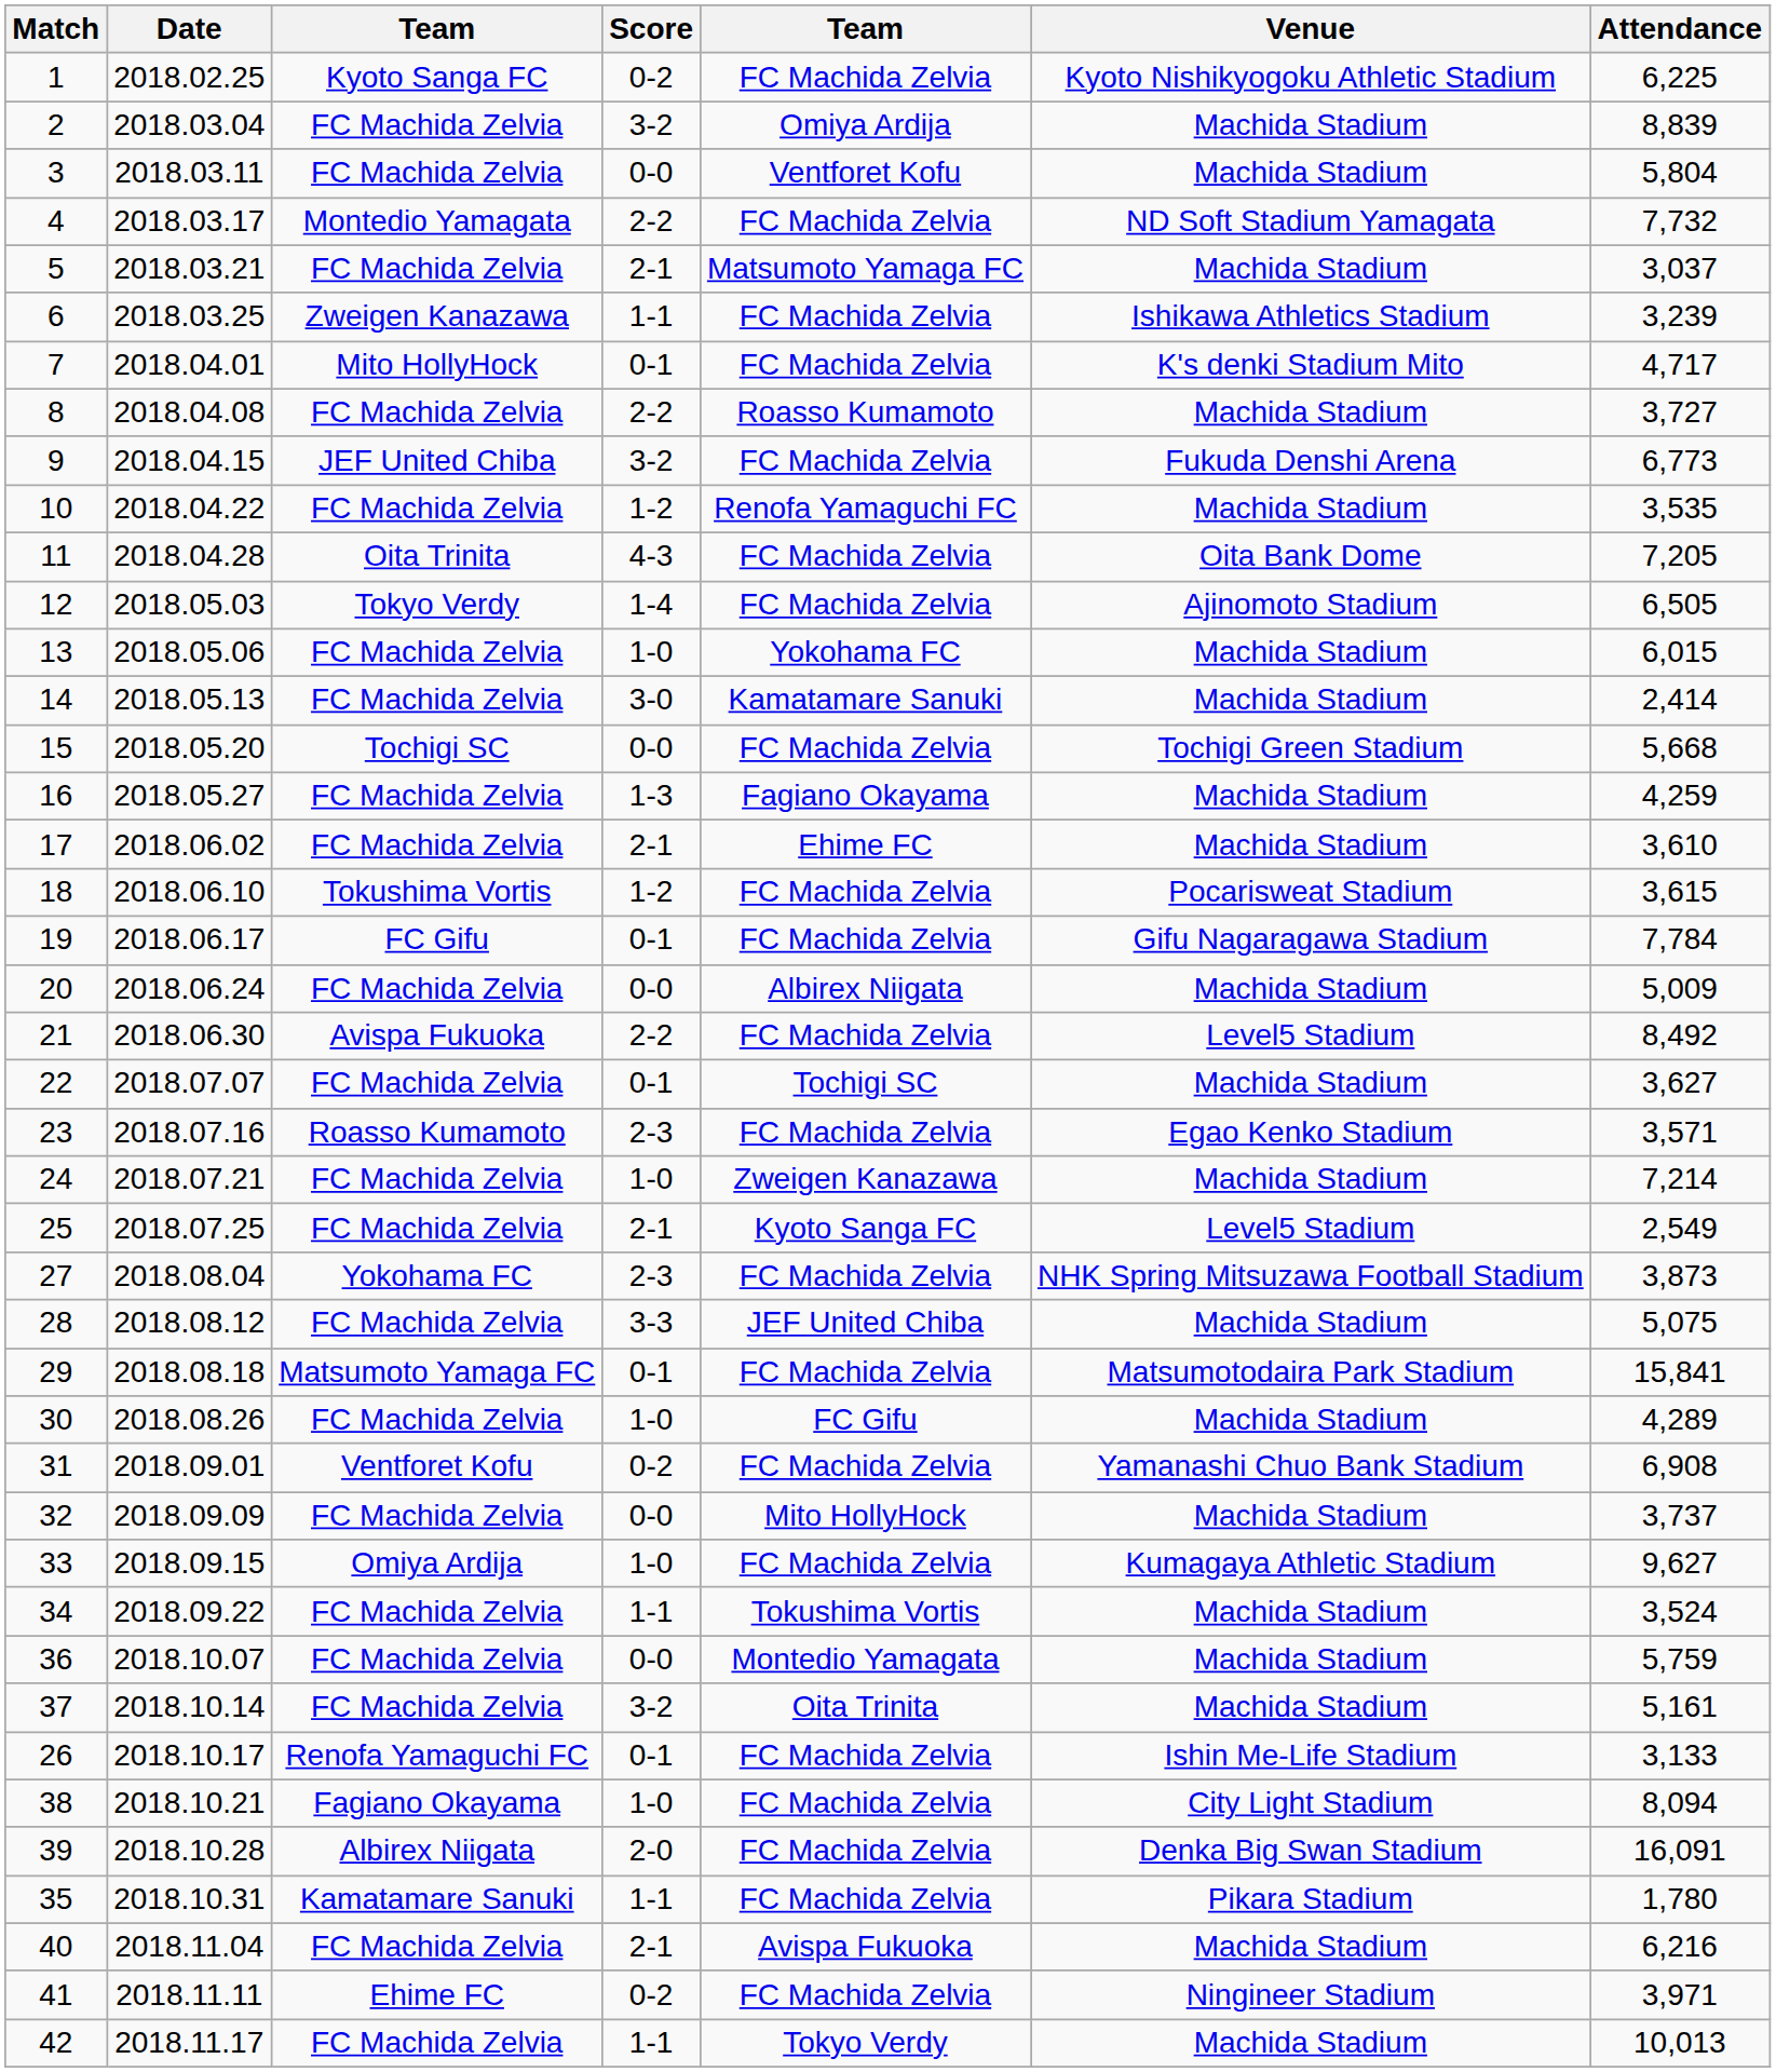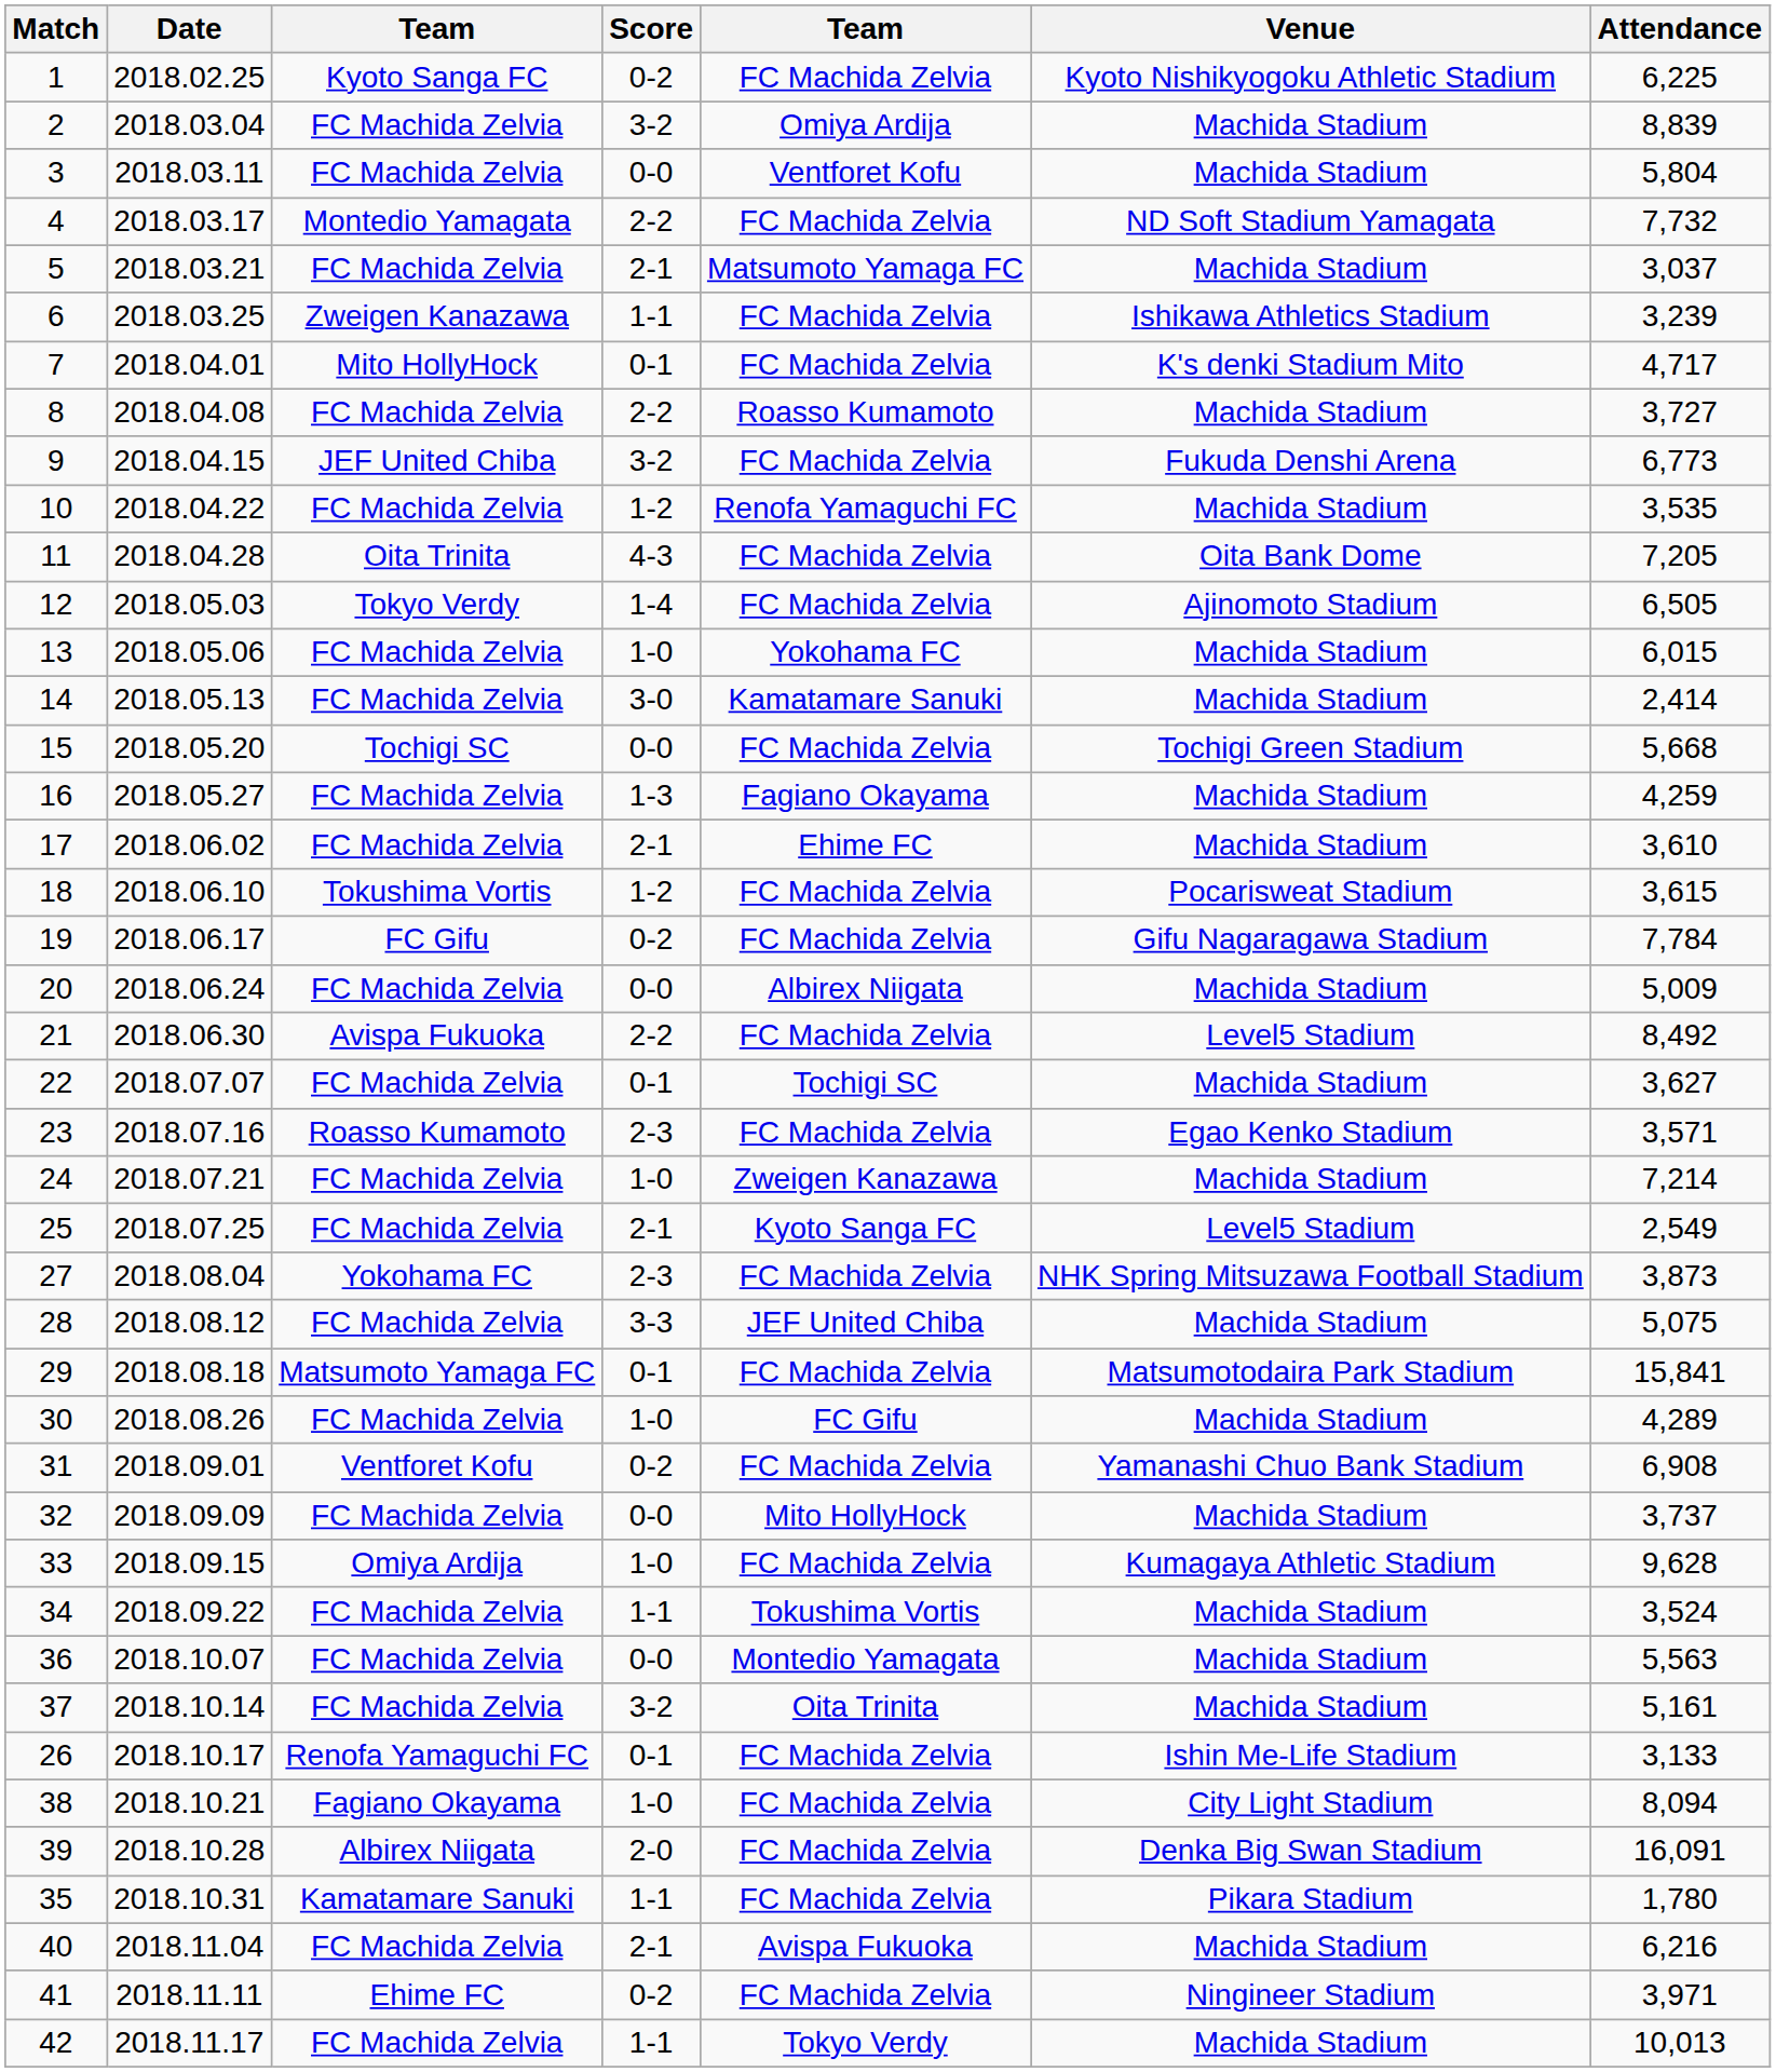19 | Score: 0-1 -> 0-2
33 | Attendance: 9,627 -> 9,628
36 | Attendance: 5,759 -> 5,563
